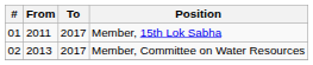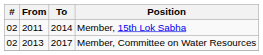Member, 15th Lok Sabha | #: 01 -> 02
Member, 15th Lok Sabha | To: 2017 -> 2014
